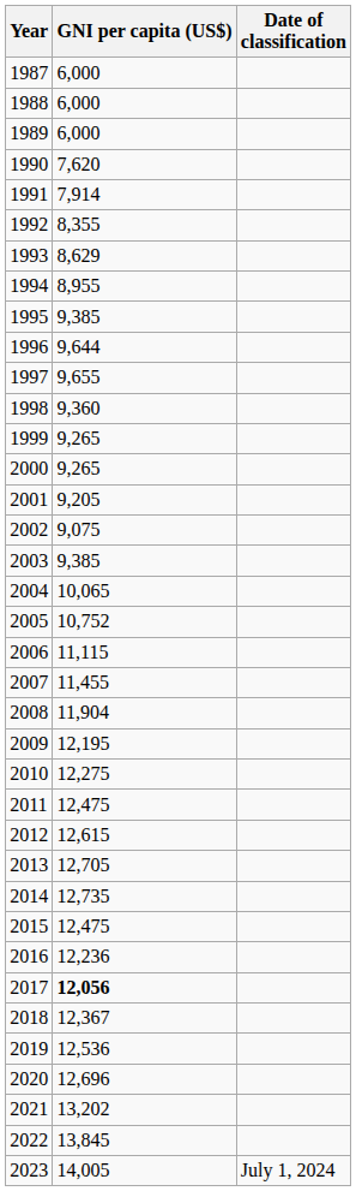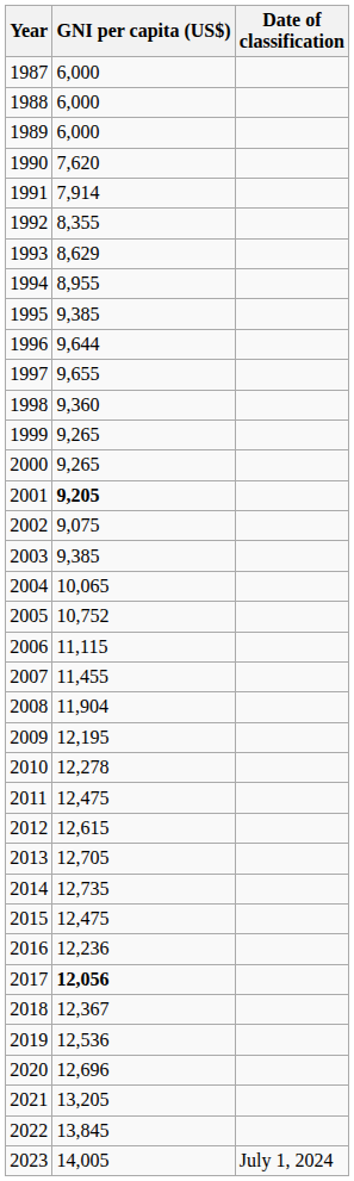2001 | GNI per capita (US$): normal -> bold
2010 | GNI per capita (US$): 12,275 -> 12,278
2021 | GNI per capita (US$): 13,202 -> 13,205
